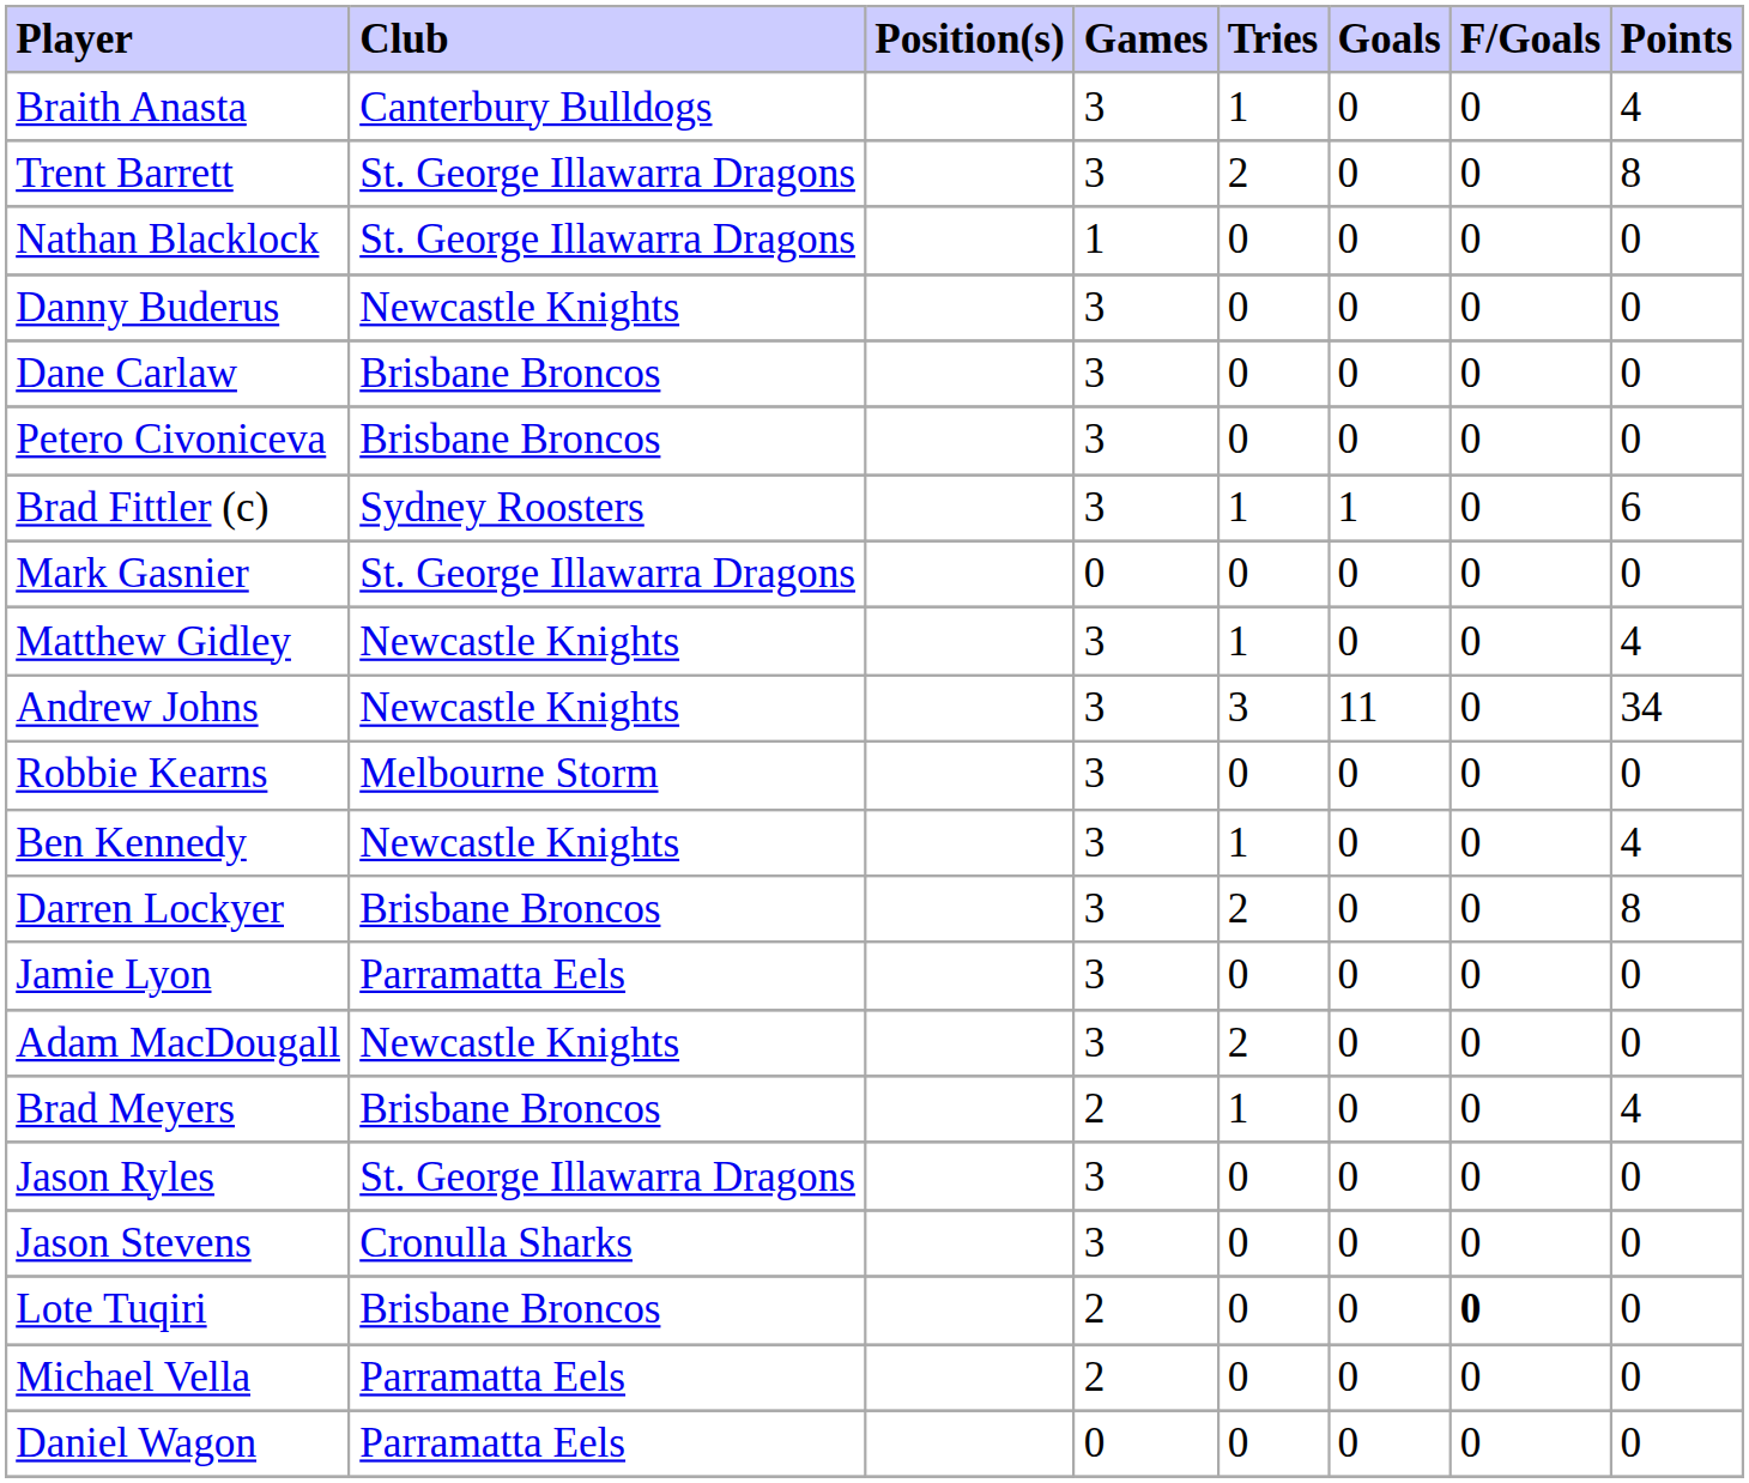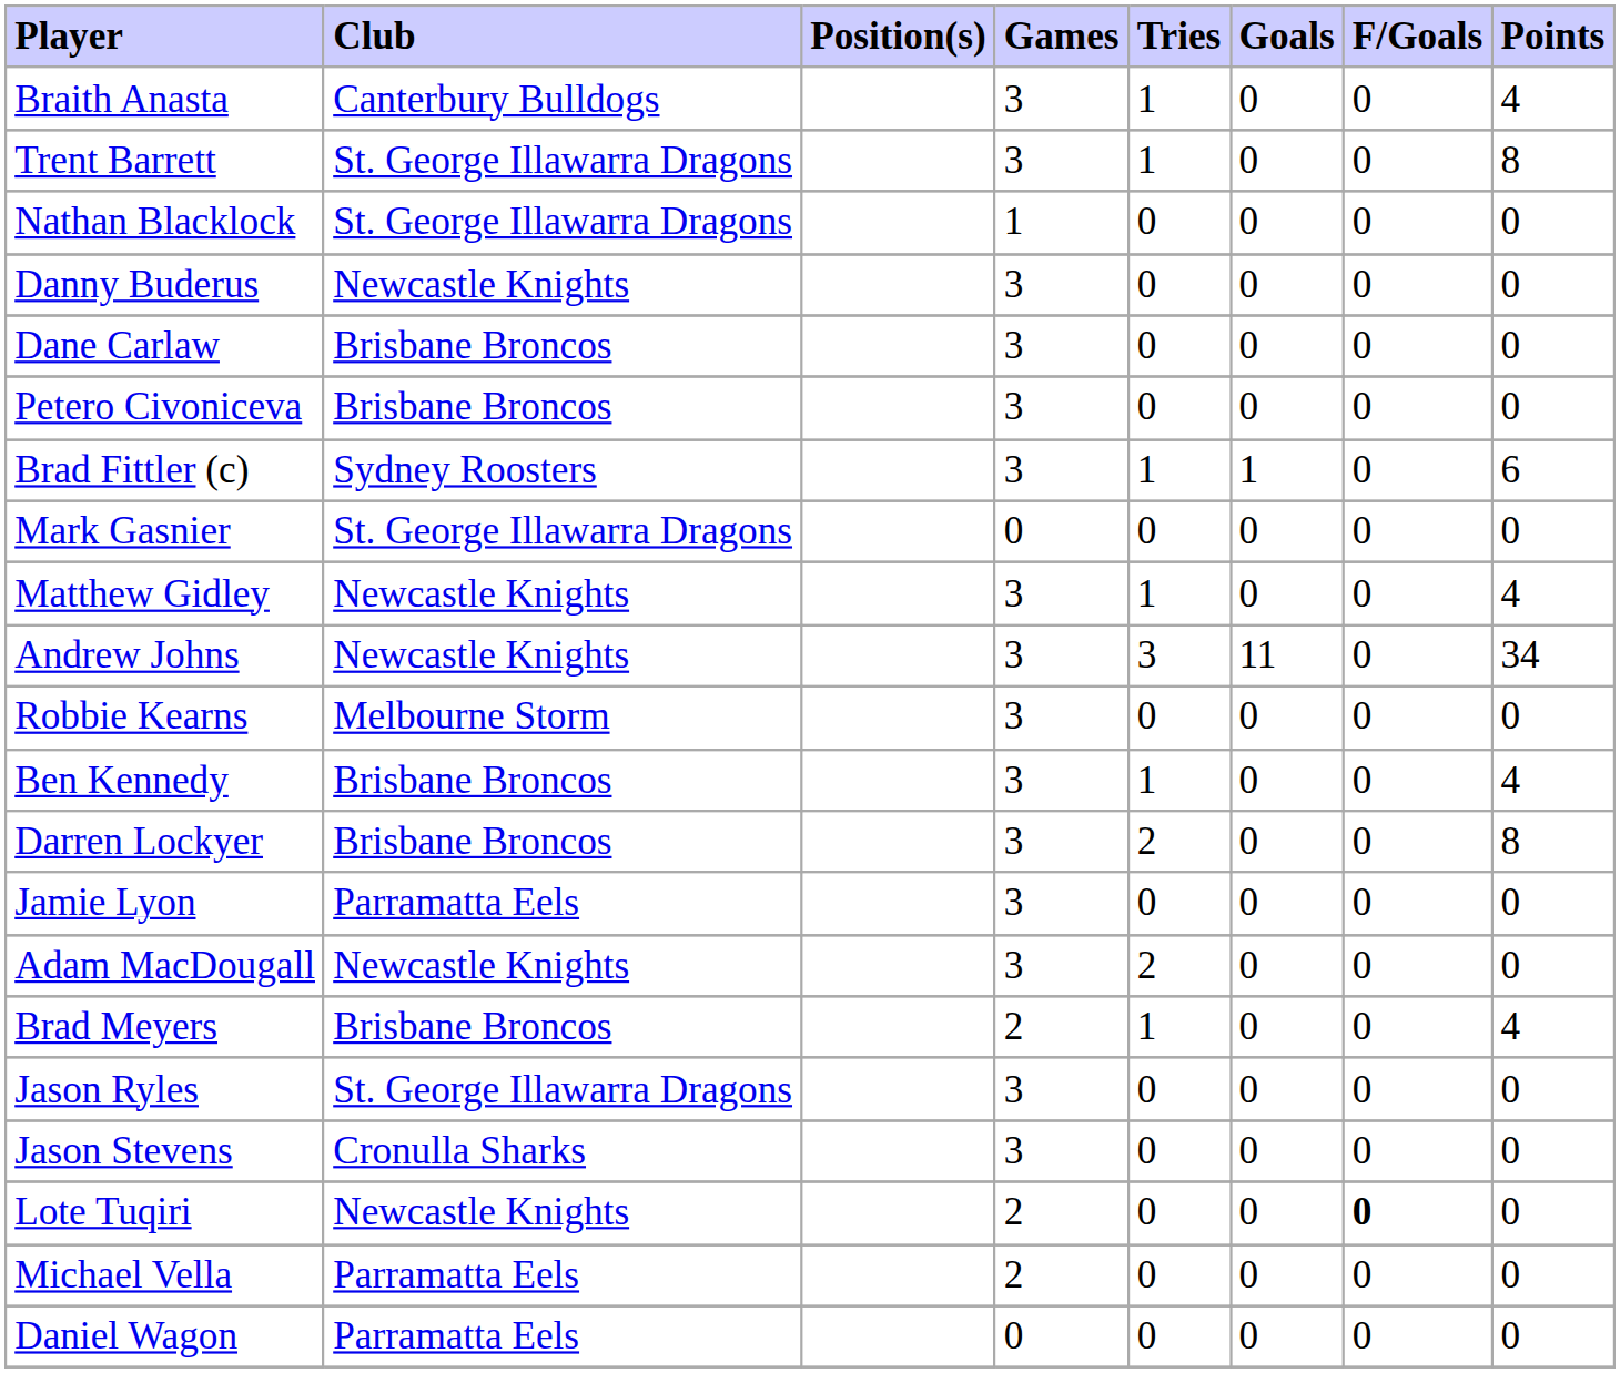Trent Barrett | Tries: 2 -> 1
Ben Kennedy | Club: Newcastle Knights -> Brisbane Broncos
Lote Tuqiri | Club: Brisbane Broncos -> Newcastle Knights
